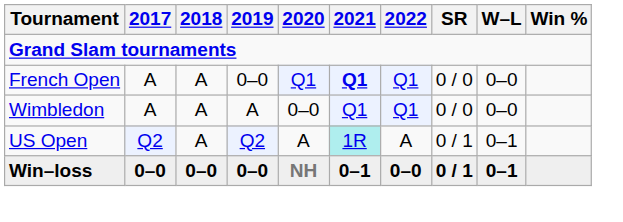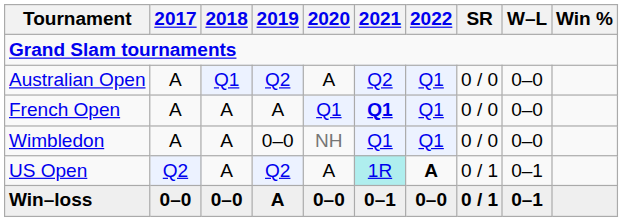+ row: Australian Open | A | Q1 | Q2 | A | Q2 | Q1 | 0 / 0 | 0–0
French Open | 2019: 0–0 -> A
Wimbledon | 2019: A -> 0–0
Wimbledon | 2020: 0–0 -> NH
US Open | 2022: normal -> bold
Win–loss | 2019: 0–0 -> A
Win–loss | 2020: NH -> 0–0
